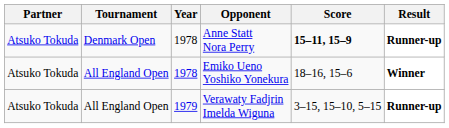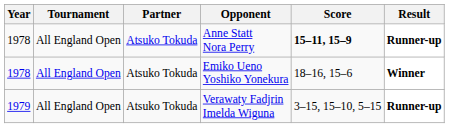columns swapped: Year <-> Partner
Anne Statt Nora Perry | Tournament: Denmark Open -> All England Open
